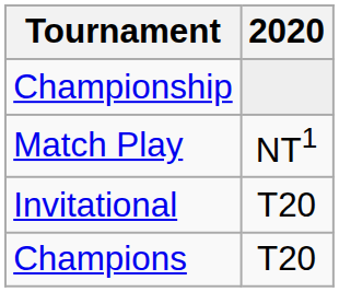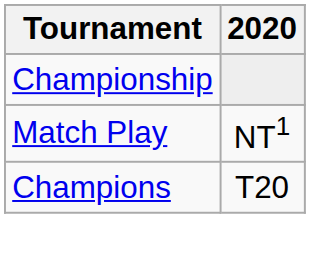- row: Invitational | T20
